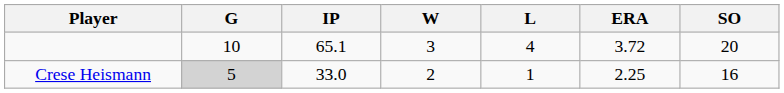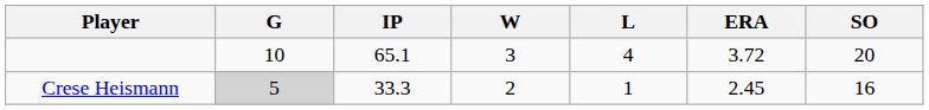Crese Heismann | IP: 33.0 -> 33.3
Crese Heismann | ERA: 2.25 -> 2.45
